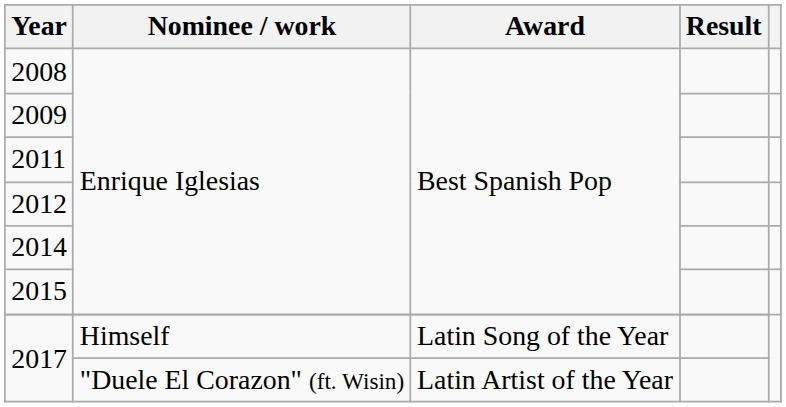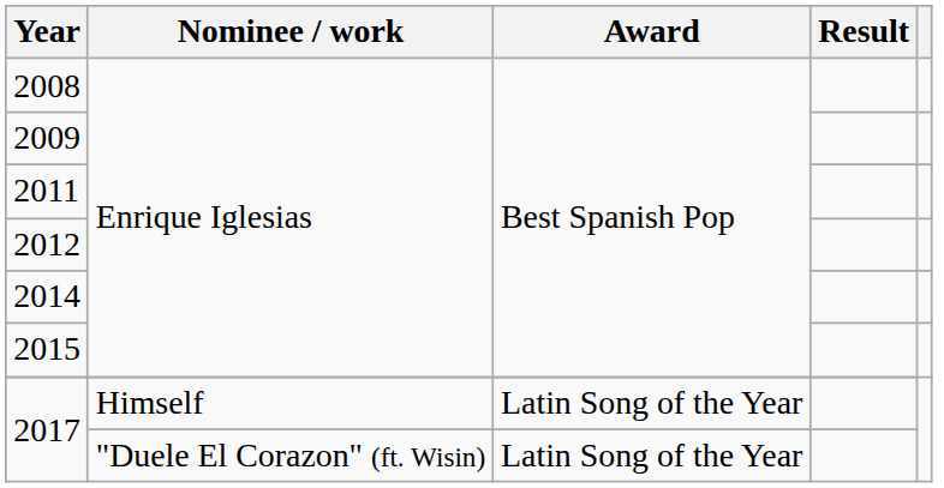2017 / "Duele El Corazon" (ft. Wisin) | Award: Latin Artist of the Year -> Latin Song of the Year
